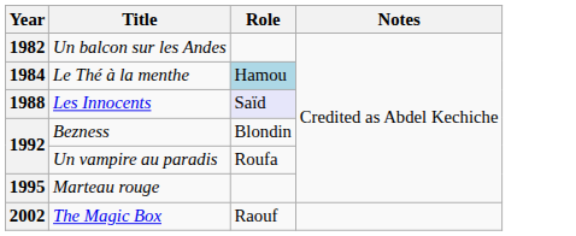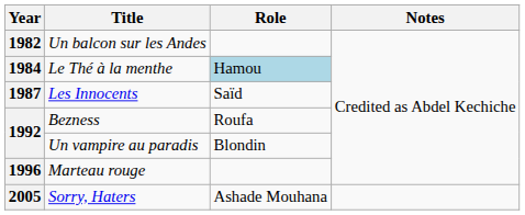Les Innocents | Year: 1988 -> 1987
Les Innocents | Role: lavender background -> no background
Bezness | Role: Blondin -> Roufa
Un vampire au paradis | Role: Roufa -> Blondin
Marteau rouge | Year: 1995 -> 1996
- row: 2002 | The Magic Box | Raouf
+ row: 2005 | Sorry, Haters | Ashade Mouhana
